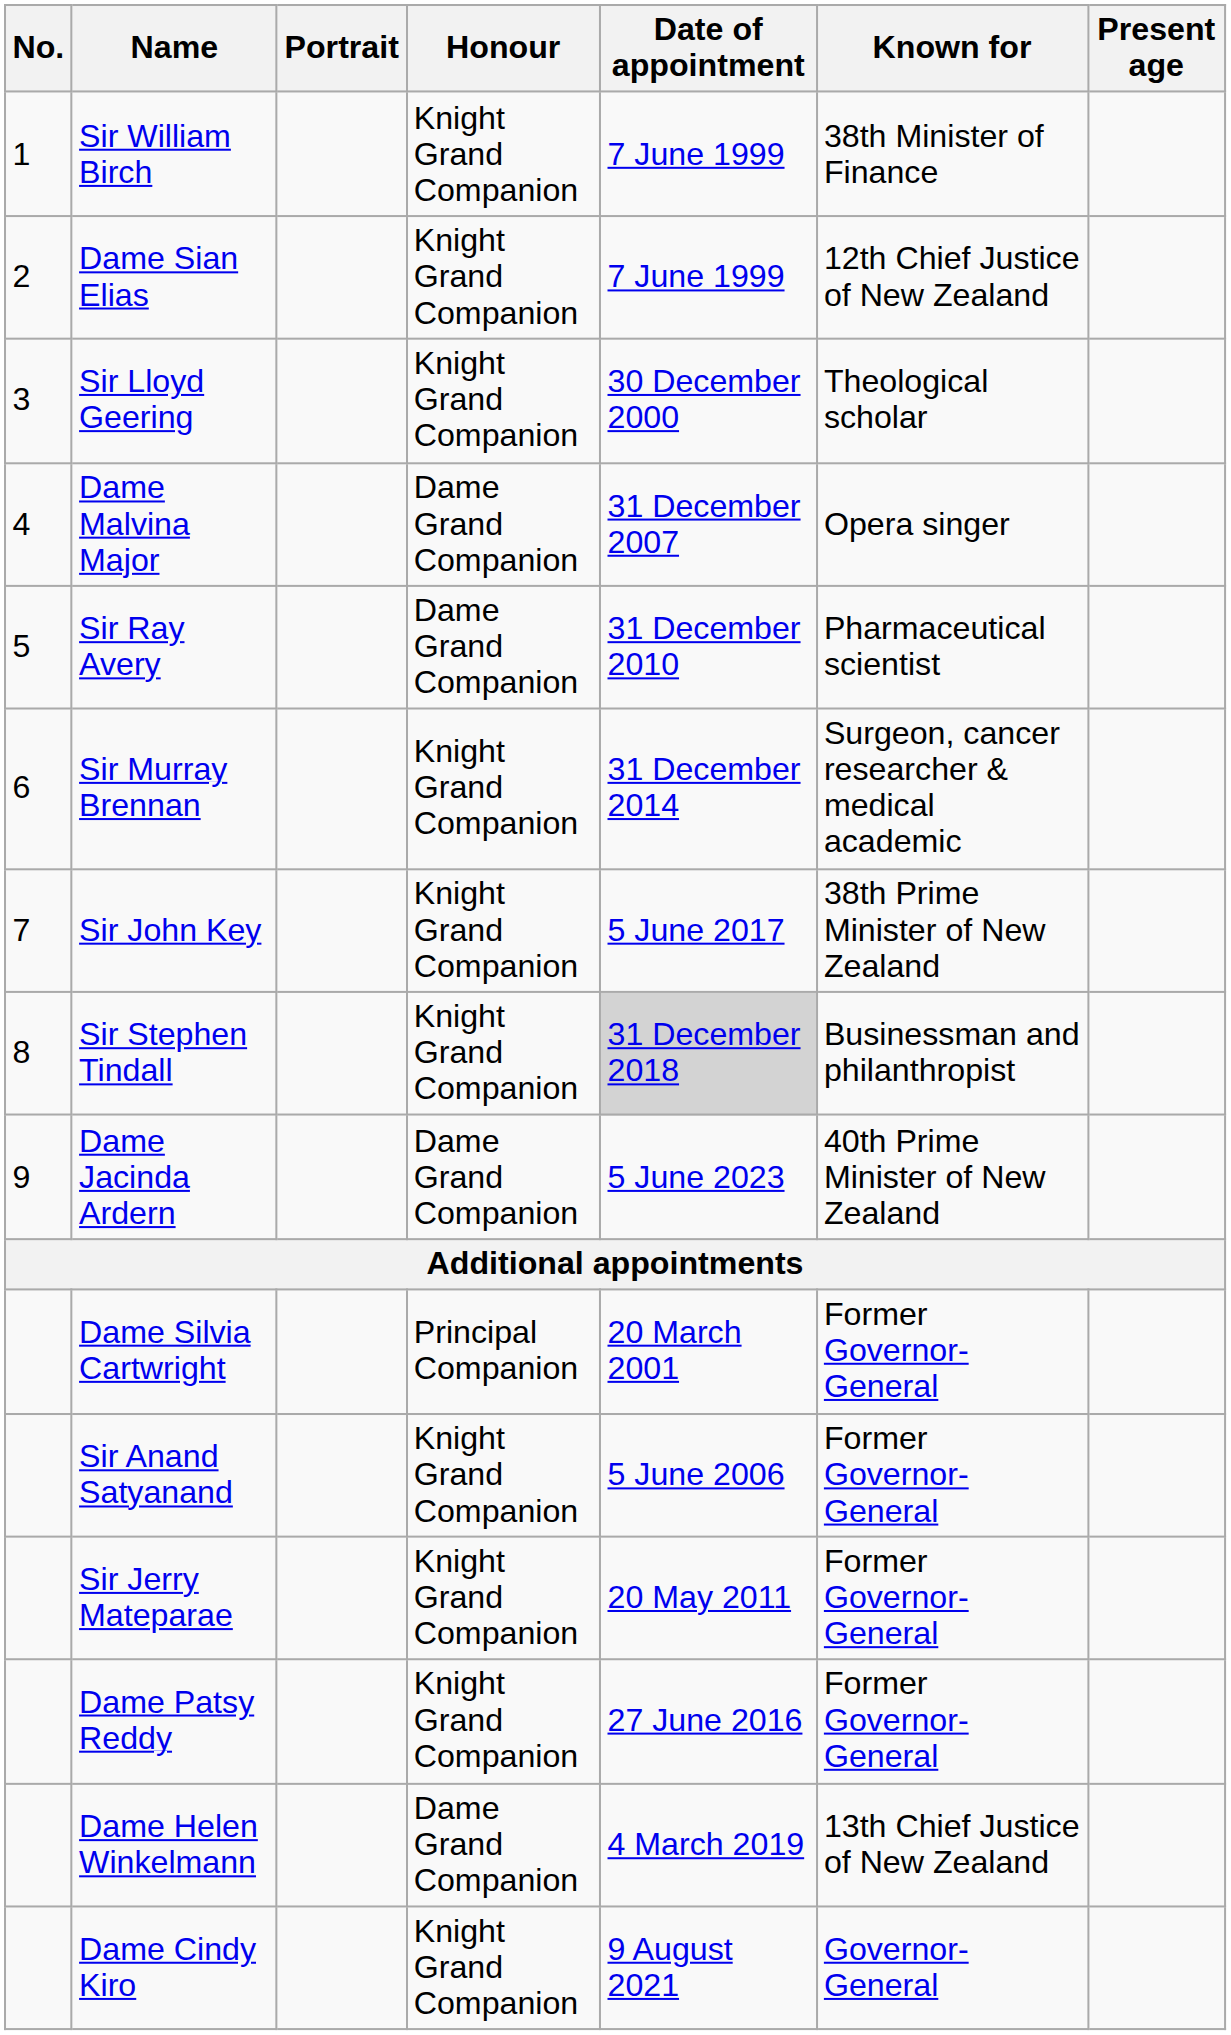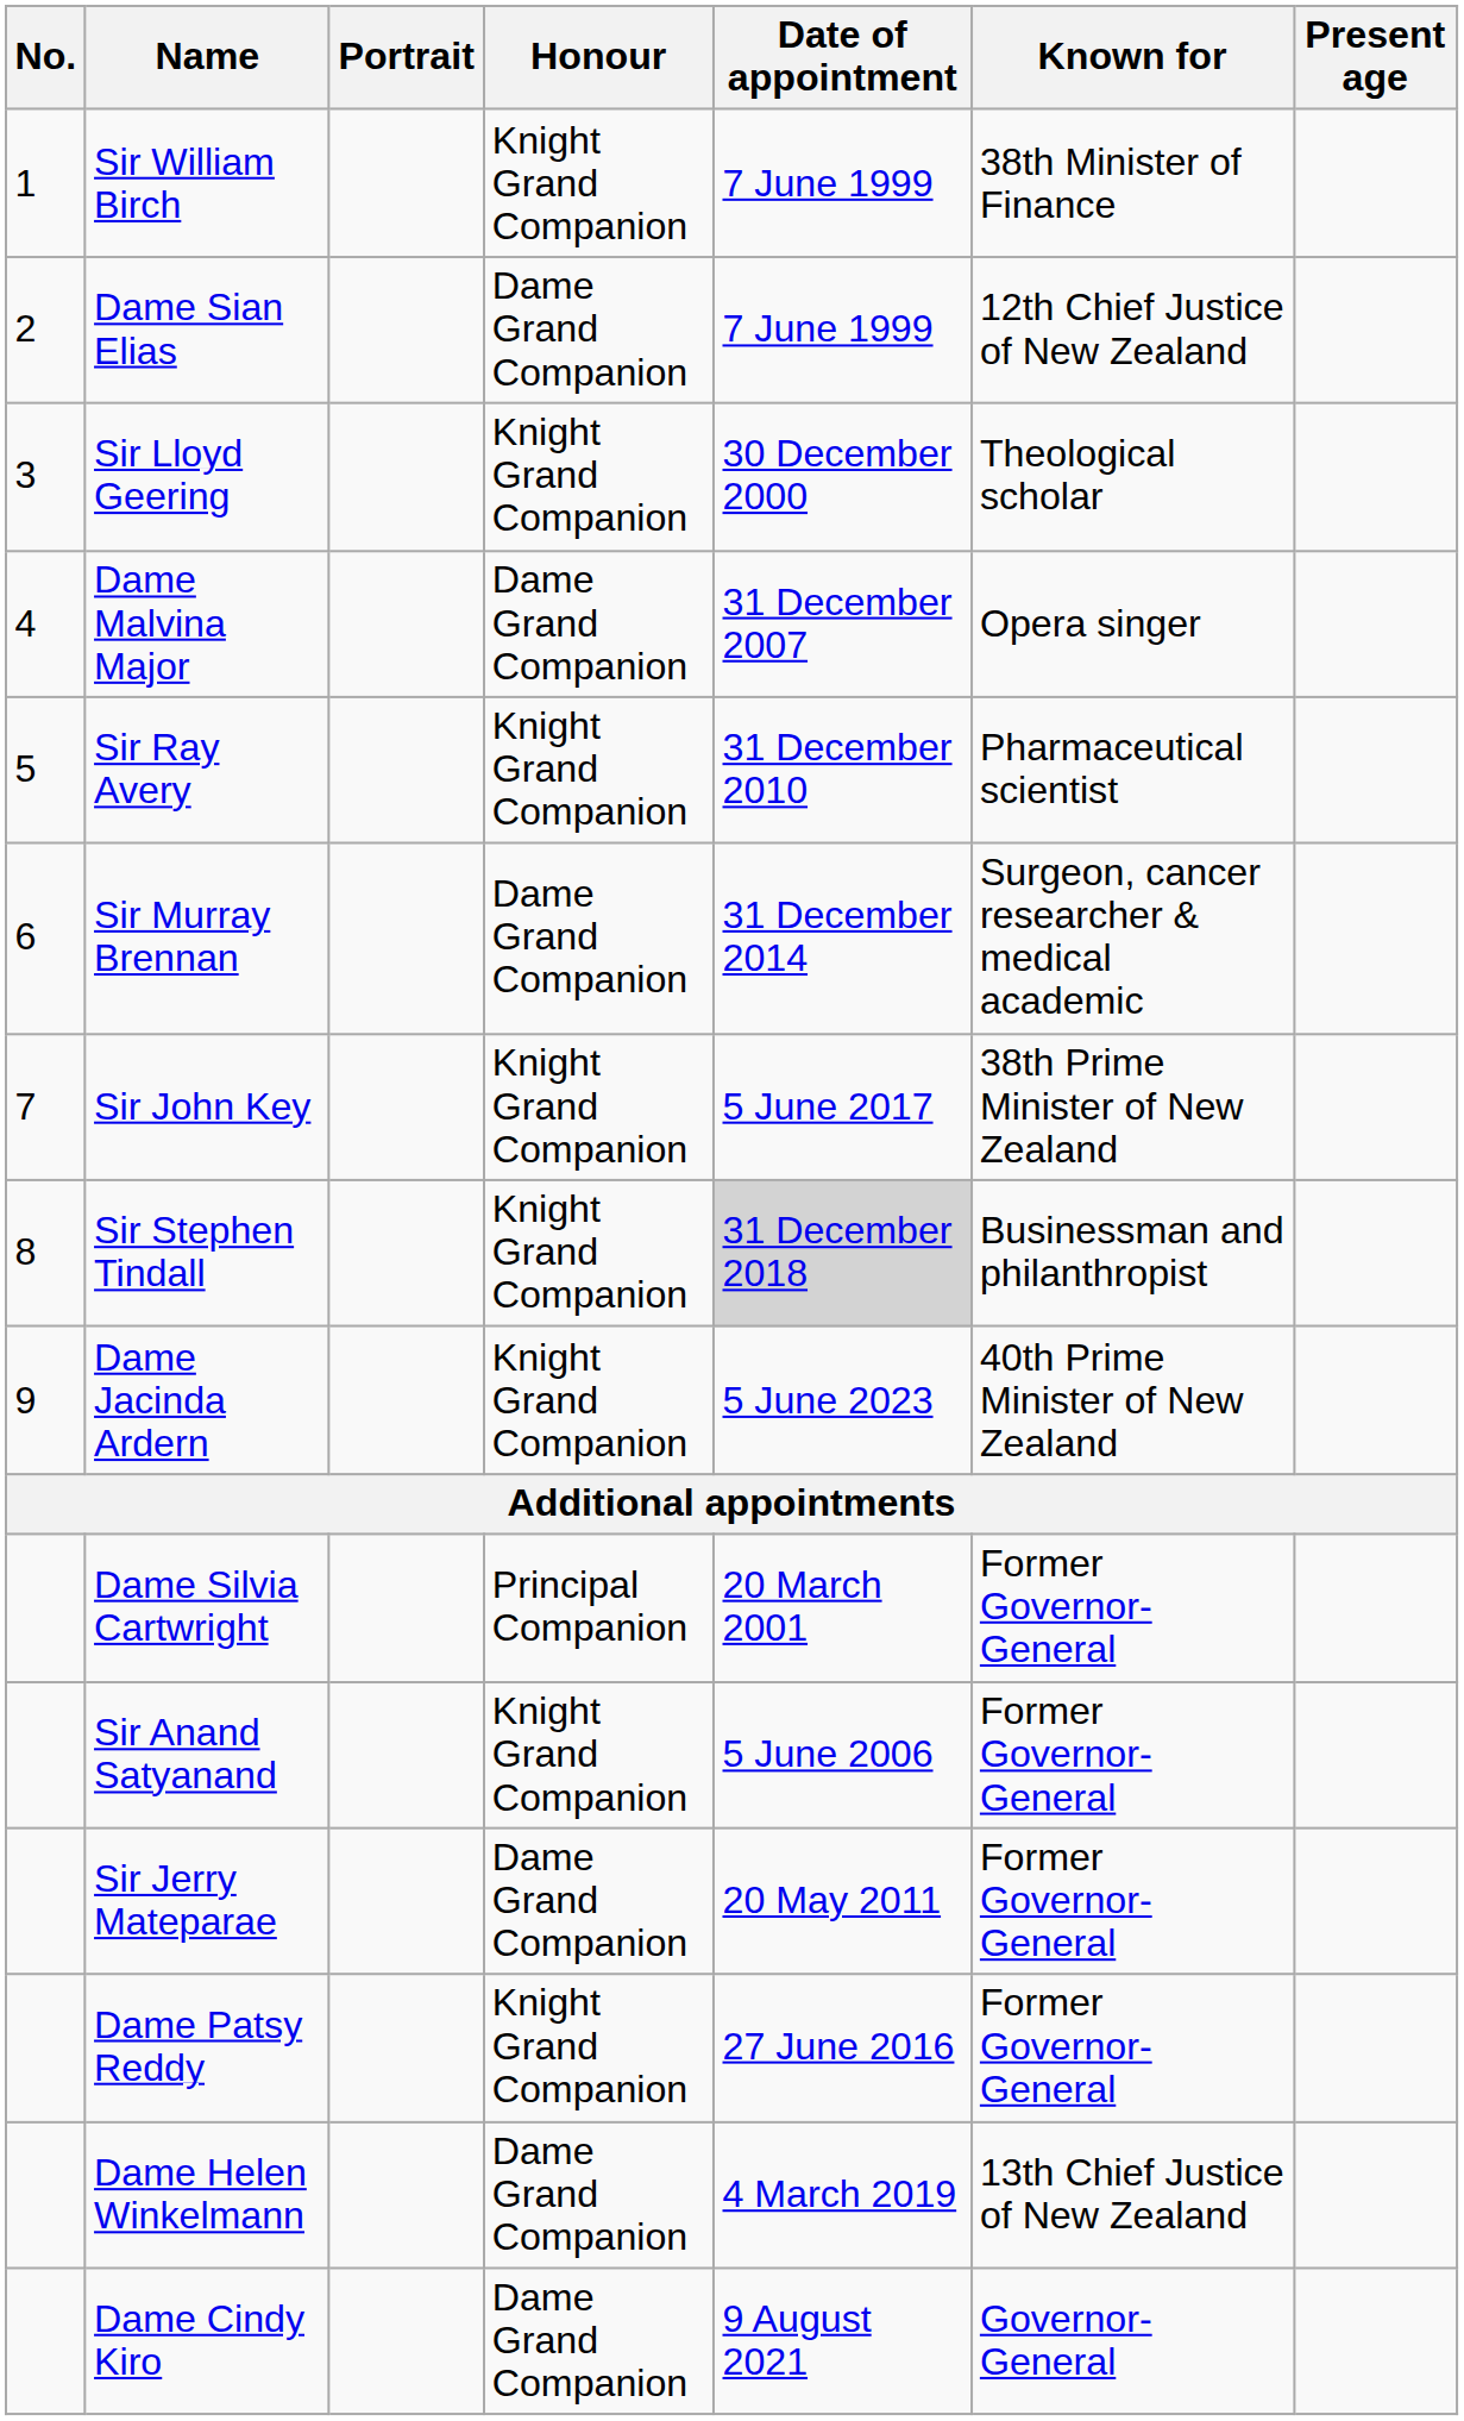Dame Sian Elias | Honour: Knight Grand Companion -> Dame Grand Companion
Sir Ray Avery | Honour: Dame Grand Companion -> Knight Grand Companion
Sir Murray Brennan | Honour: Knight Grand Companion -> Dame Grand Companion
Dame Jacinda Ardern | Honour: Dame Grand Companion -> Knight Grand Companion
Sir Jerry Mateparae | Honour: Knight Grand Companion -> Dame Grand Companion
Dame Cindy Kiro | Honour: Knight Grand Companion -> Dame Grand Companion
